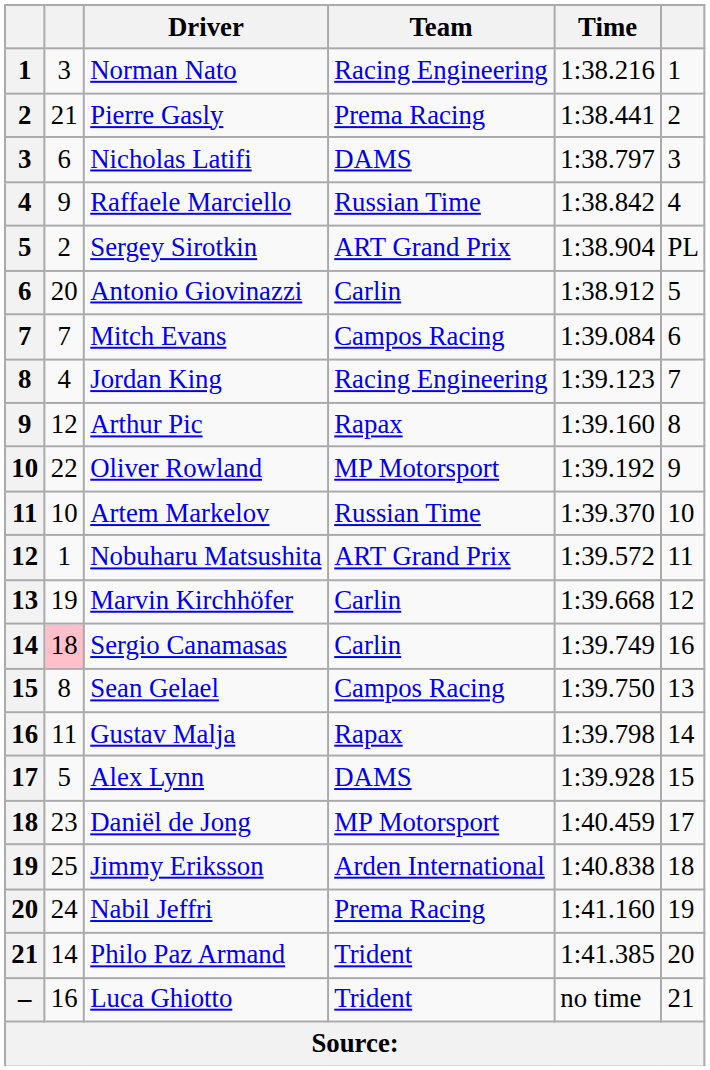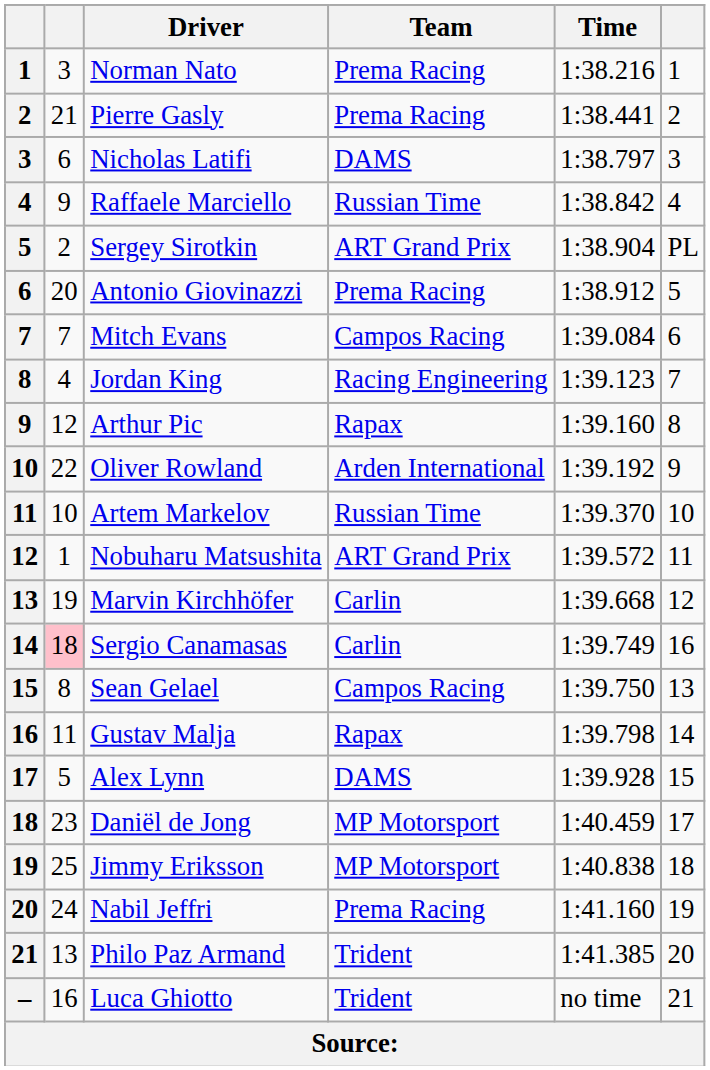Norman Nato | Team: Racing Engineering -> Prema Racing
Antonio Giovinazzi | Team: Carlin -> Prema Racing
Oliver Rowland | Team: MP Motorsport -> Arden International
Jimmy Eriksson | Team: Arden International -> MP Motorsport
Philo Paz Armand | column 2: 14 -> 13
